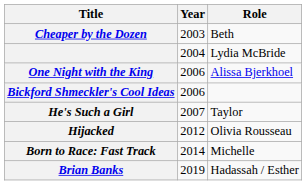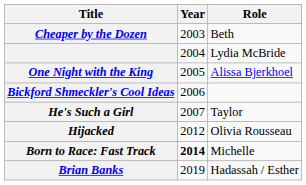One Night with the King | Year: 2006 -> 2005
Born to Race: Fast Track | Year: normal -> bold
